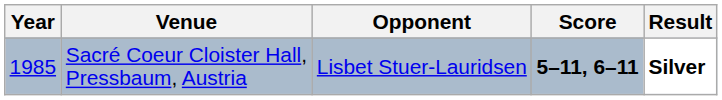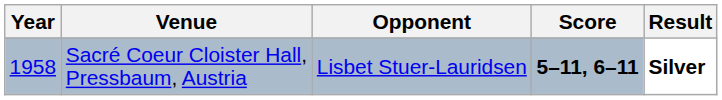Sacré Coeur Cloister Hall, Pressbaum, Austria | Year: 1985 -> 1958
